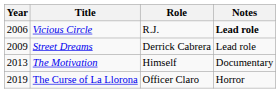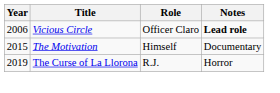Vicious Circle | Role: R.J. -> Officer Claro
- row: 2009 | Street Dreams | Derrick Cabrera | Lead role
The Motivation | Year: 2013 -> 2015
The Curse of La Llorona | Role: Officer Claro -> R.J.
